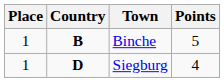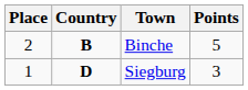Binche | Place: 1 -> 2
Siegburg | Points: 4 -> 3
